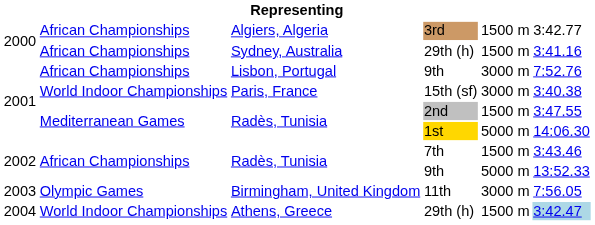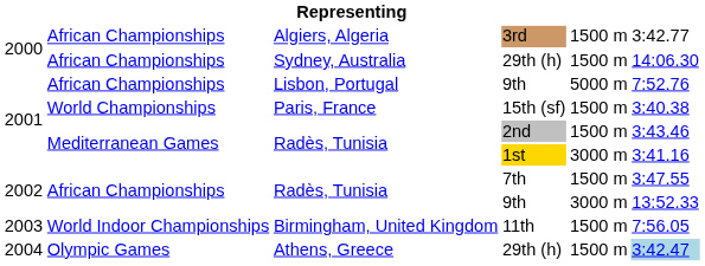Sydney, Australia / 29th (h) | column 6: 3:41.16 -> 14:06.30
Lisbon, Portugal / 9th | column 5: 3000 m -> 5000 m
15th (sf) | column 2: World Indoor Championships -> World Championships
15th (sf) | column 5: 3000 m -> 1500 m
2nd | column 6: 3:47.55 -> 3:43.46
1st | column 5: 5000 m -> 3000 m
1st | column 6: 14:06.30 -> 3:41.16
7th | column 6: 3:43.46 -> 3:47.55
Radès, Tunisia / 9th | column 5: 5000 m -> 3000 m
11th | column 2: Olympic Games -> World Indoor Championships
11th | column 5: 3000 m -> 1500 m
Athens, Greece / 29th (h) | column 2: World Indoor Championships -> Olympic Games
